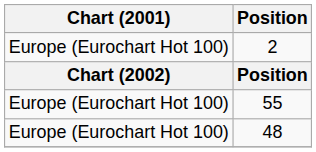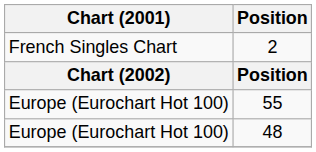2 | Chart (2001): Europe (Eurochart Hot 100) -> French Singles Chart
